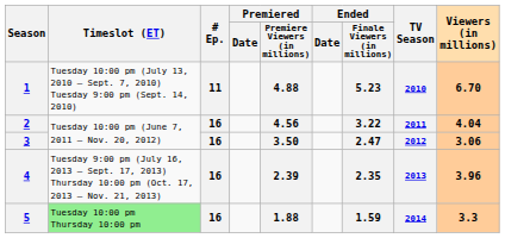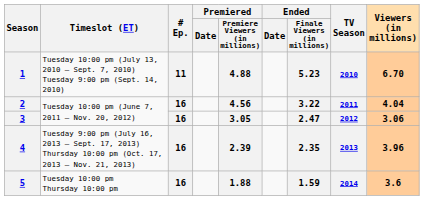3 | Premiered / Premiere Viewers (in millions): 3.50 -> 3.05
5 | Timeslot (ET): lightgreen background -> no background
5 | Viewers (in millions): 3.3 -> 3.6
